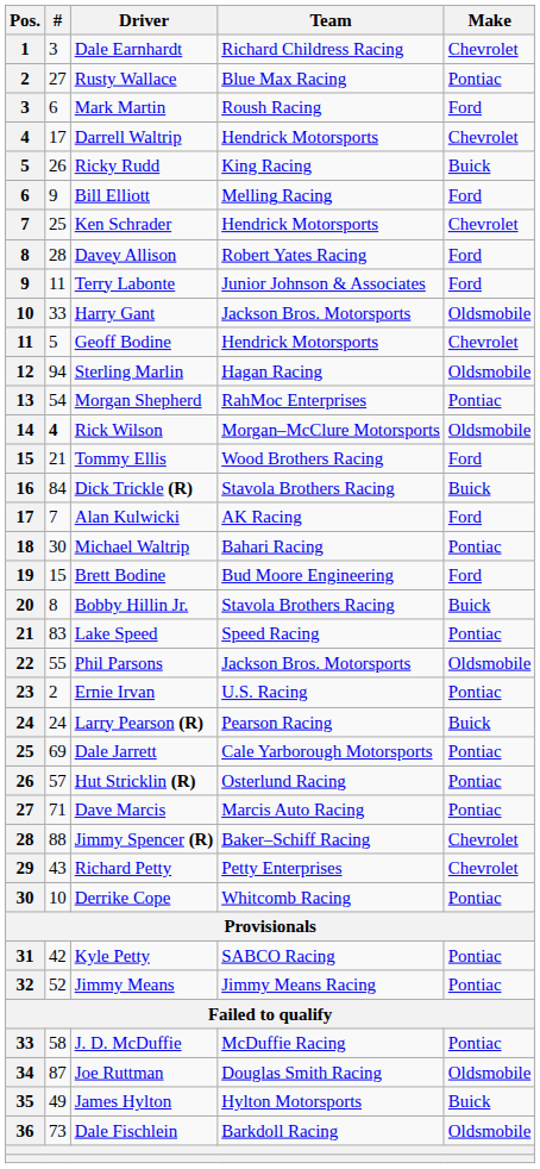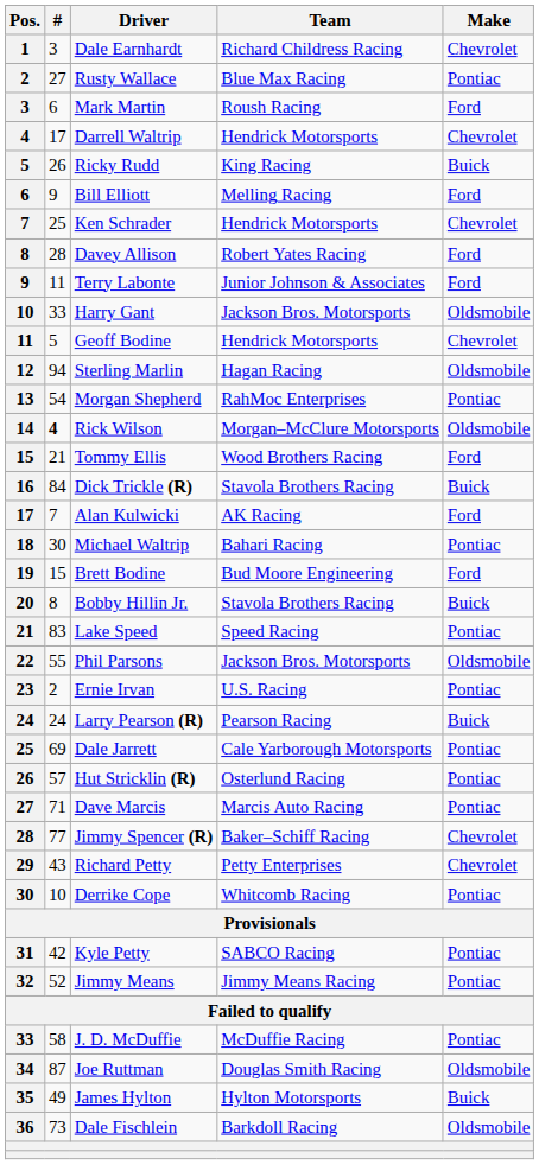Jimmy Spencer (R) | #: 88 -> 77
